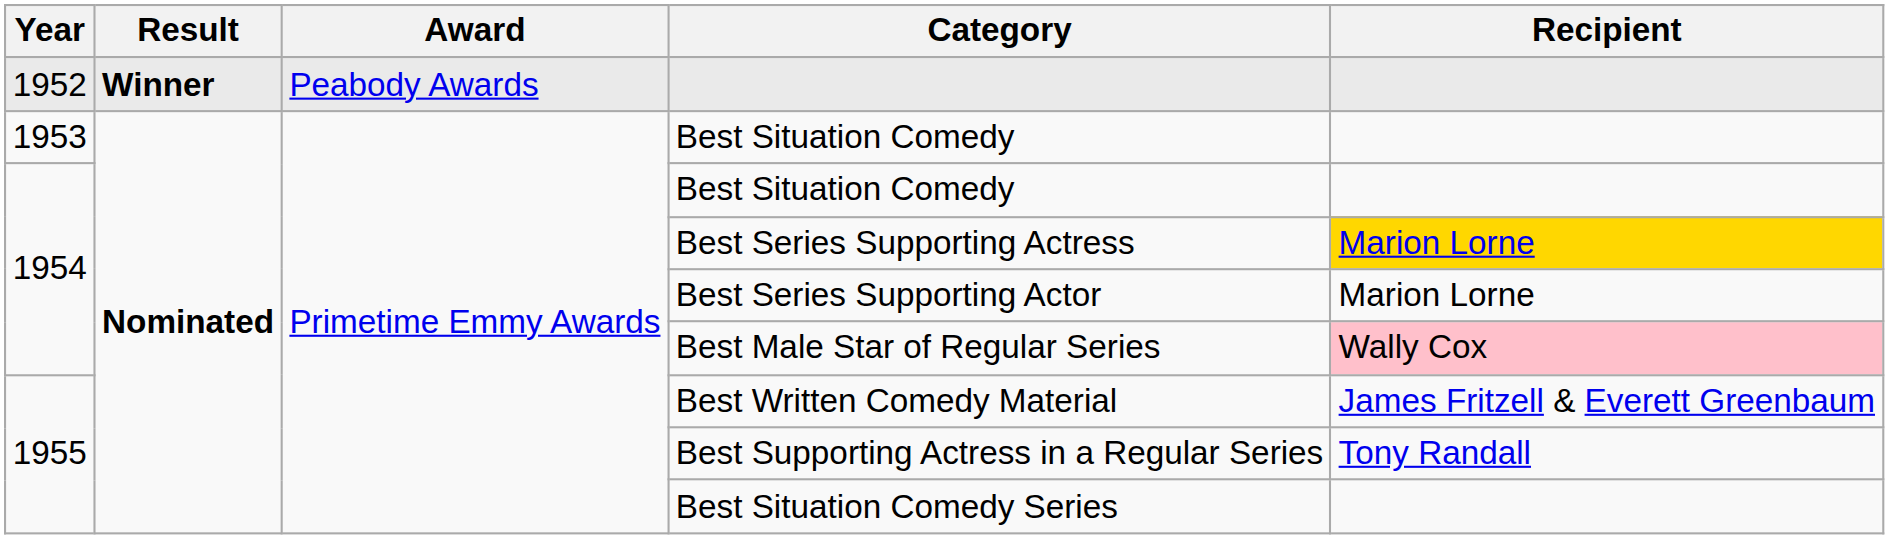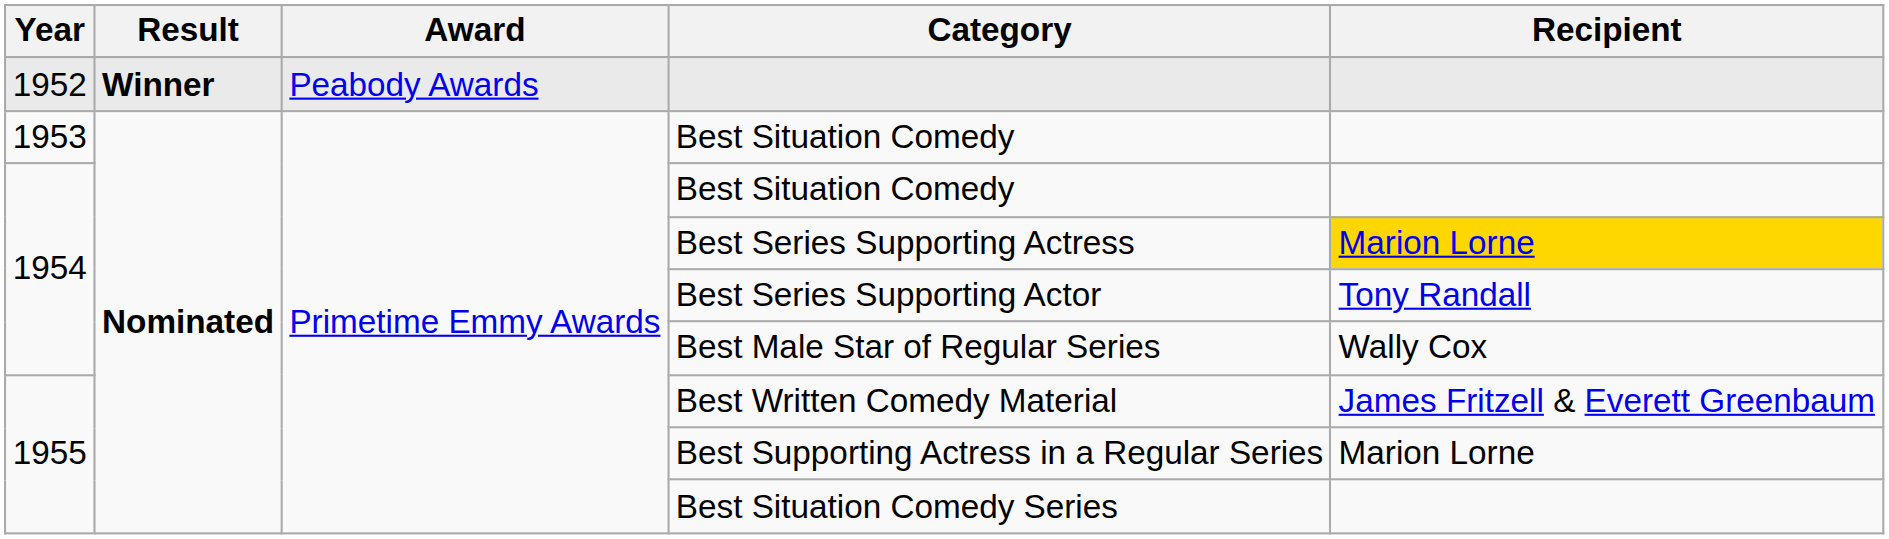Best Series Supporting Actor | Recipient: Marion Lorne -> Tony Randall
Best Male Star of Regular Series | Recipient: pink background -> no background
Best Supporting Actress in a Regular Series | Recipient: Tony Randall -> Marion Lorne
